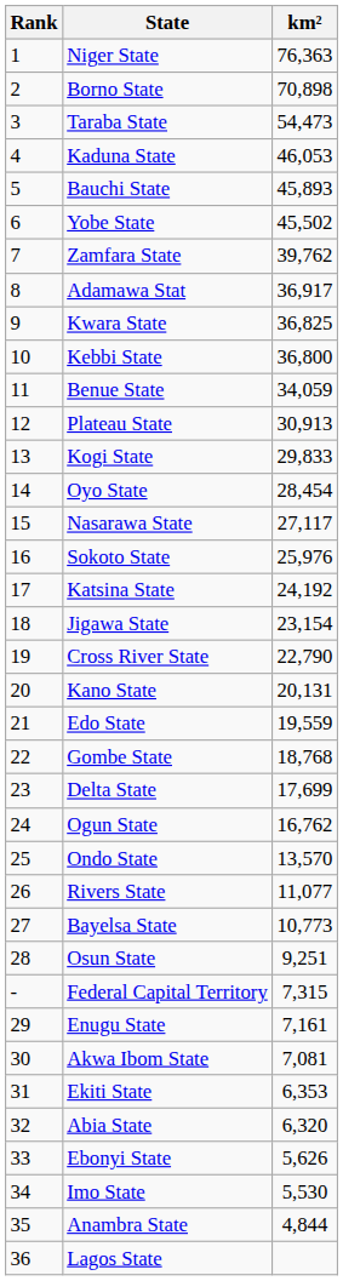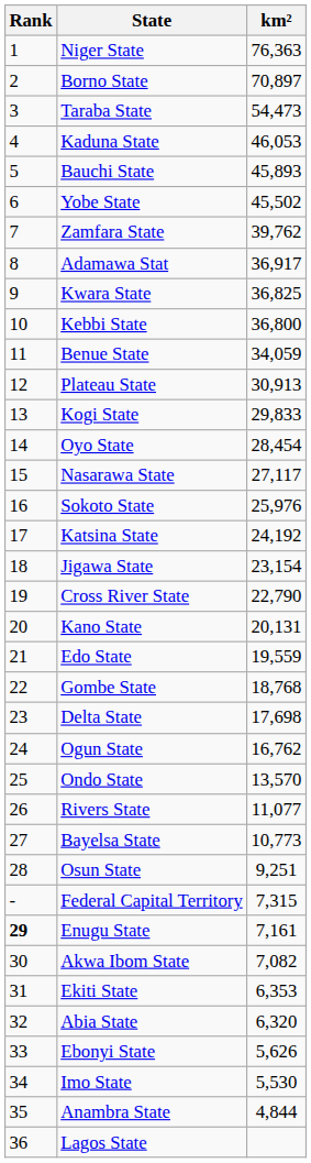Borno State | km²: 70,898 -> 70,897
Delta State | km²: 17,699 -> 17,698
Enugu State | Rank: normal -> bold
Akwa Ibom State | km²: 7,081 -> 7,082
